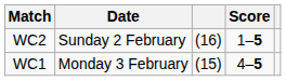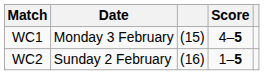rows swapped: WC1 <-> WC2
